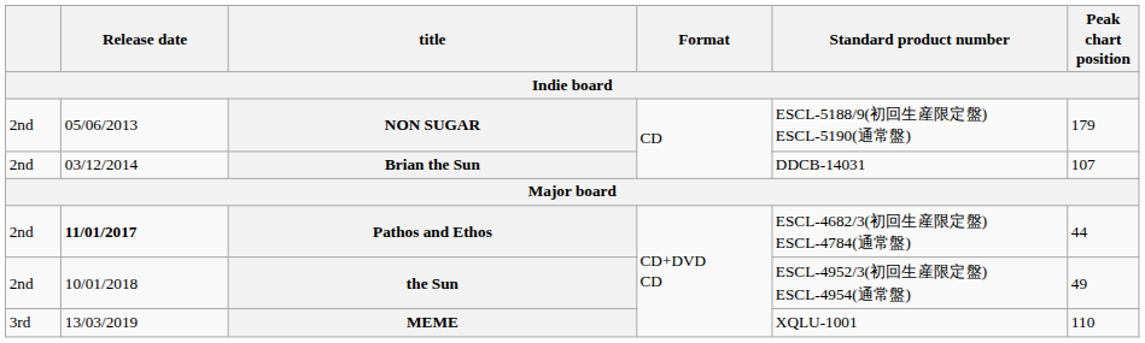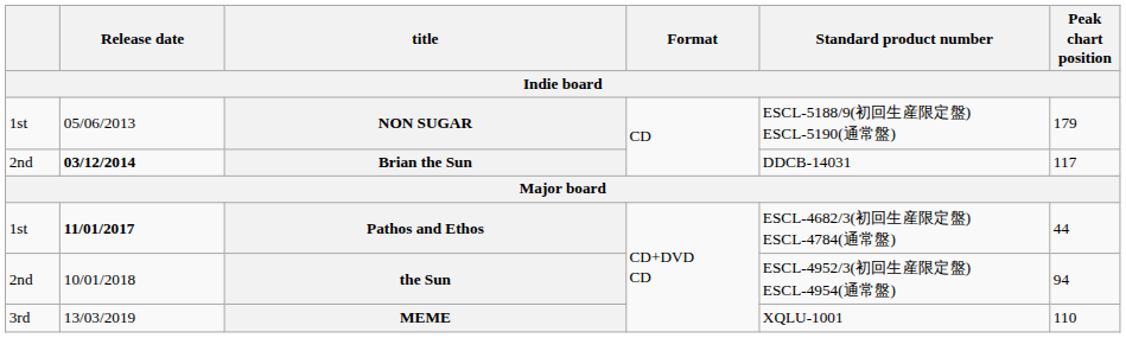NON SUGAR | column 1: 2nd -> 1st
Brian the Sun | Release date: normal -> bold
Brian the Sun | Peak chart position: 107 -> 117
Pathos and Ethos | column 1: 2nd -> 1st
the Sun | Peak chart position: 49 -> 94
